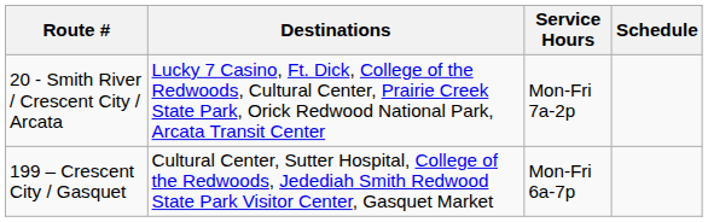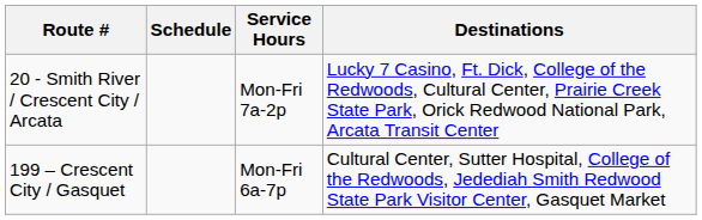columns swapped: Destinations <-> Schedule
